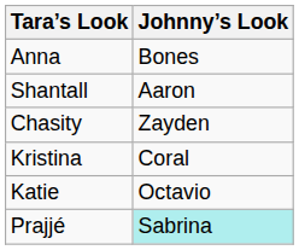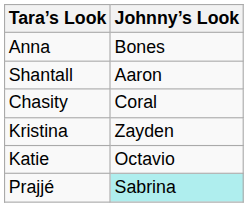Chasity | Johnny’s Look: Zayden -> Coral
Kristina | Johnny’s Look: Coral -> Zayden
